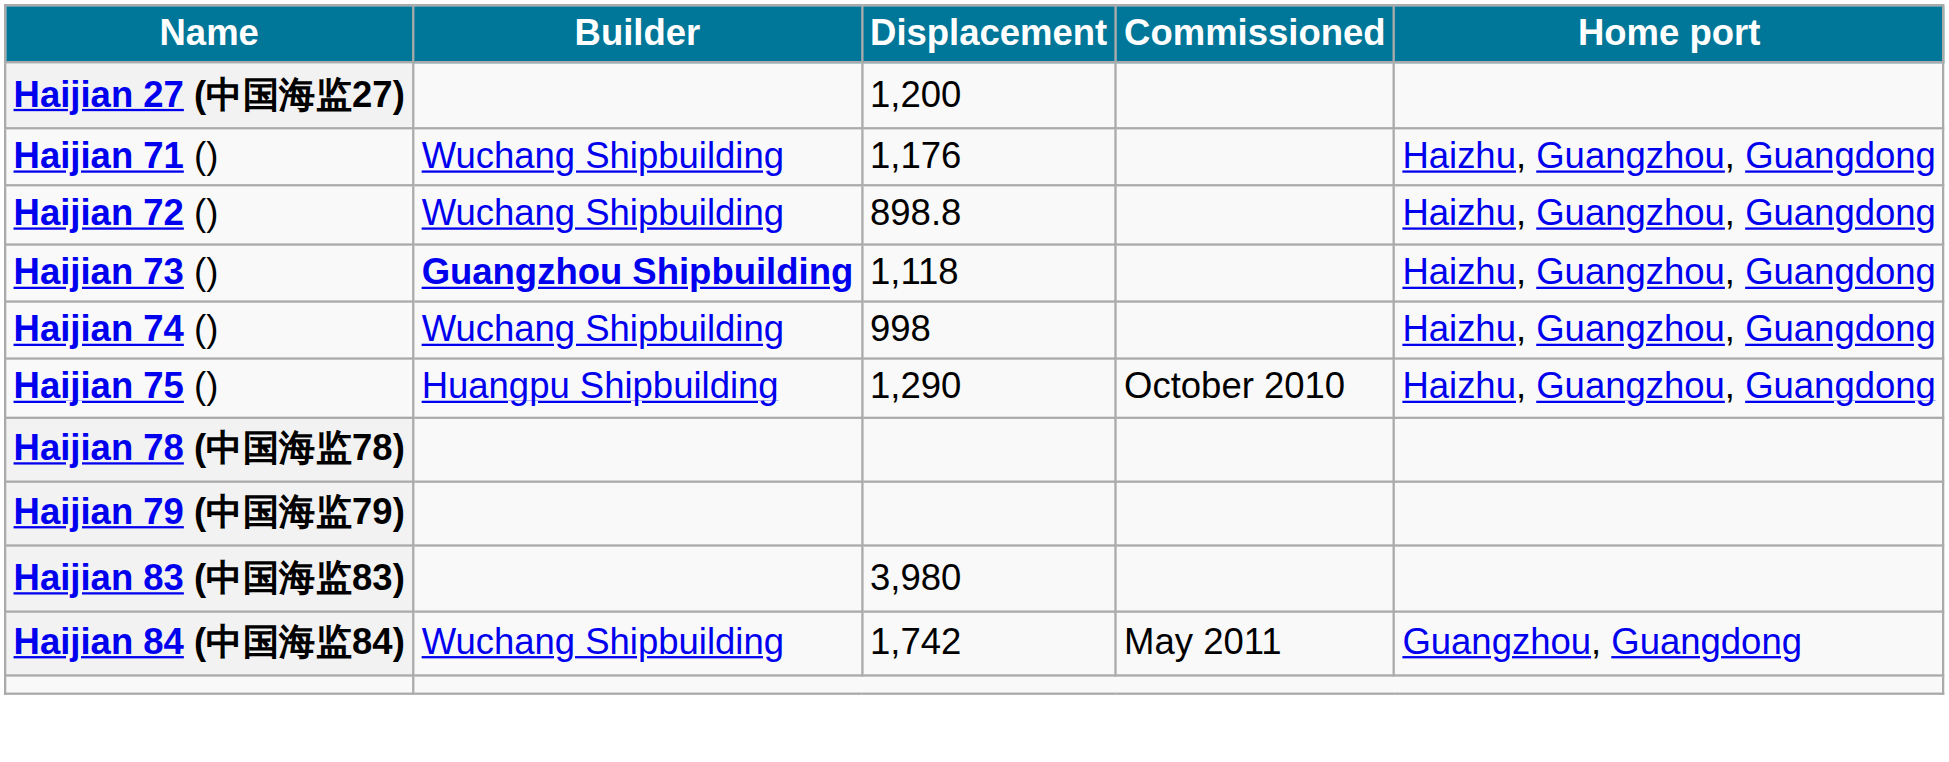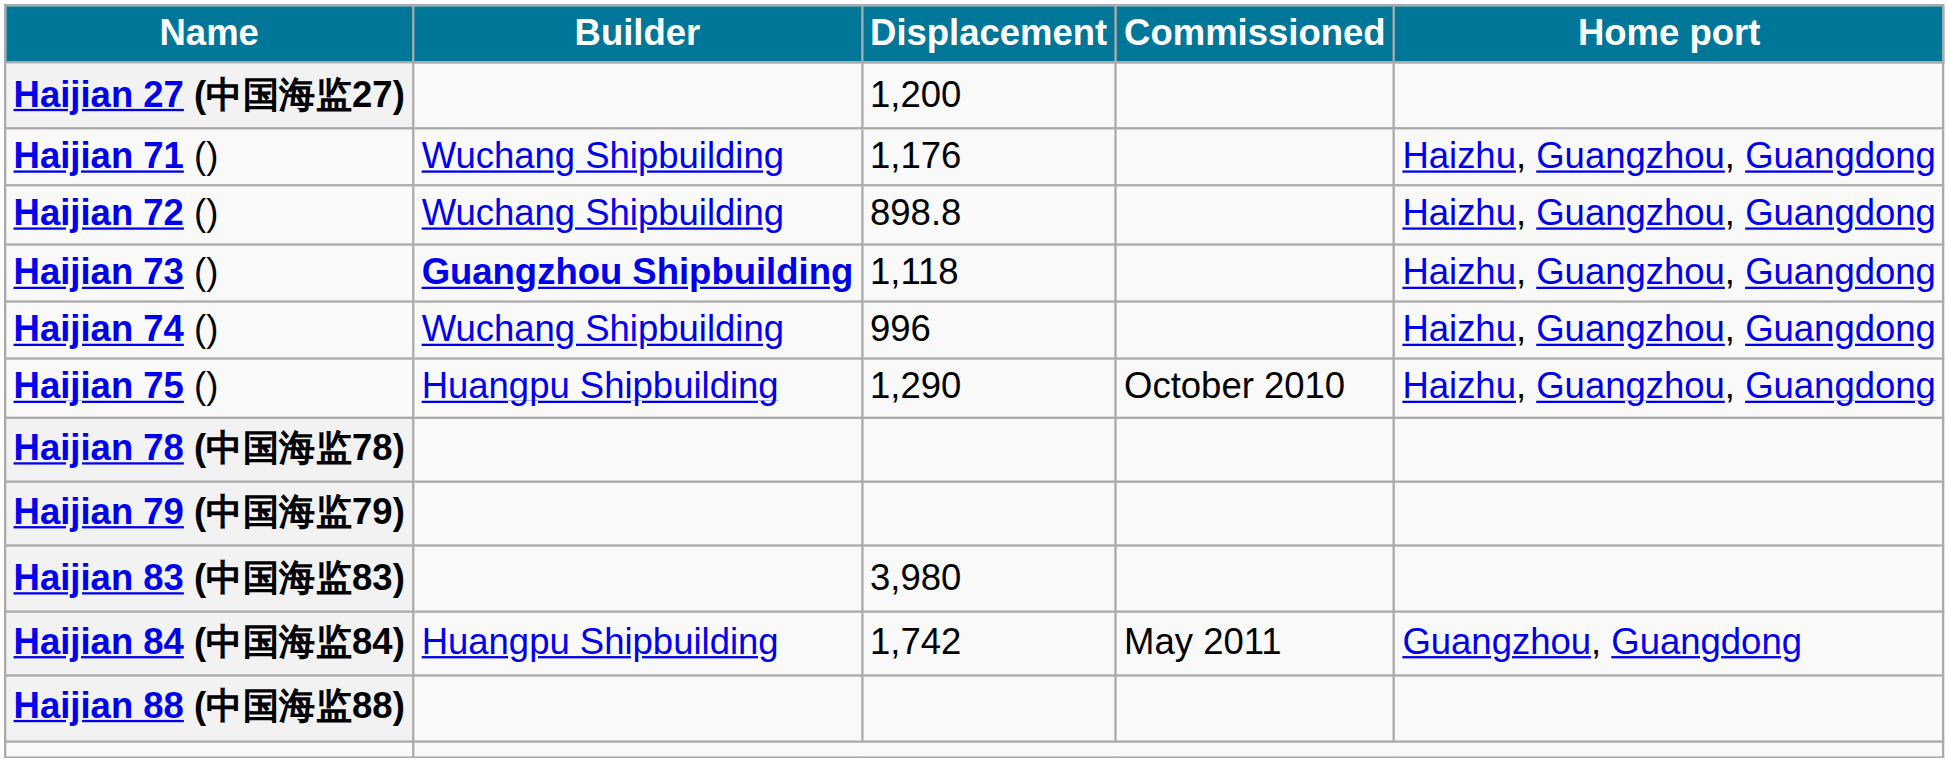Haijian 74 () | Displacement: 998 -> 996
Haijian 84 (中国海监84) | Builder: Wuchang Shipbuilding -> Huangpu Shipbuilding
+ row: Haijian 88 (中国海监88)
